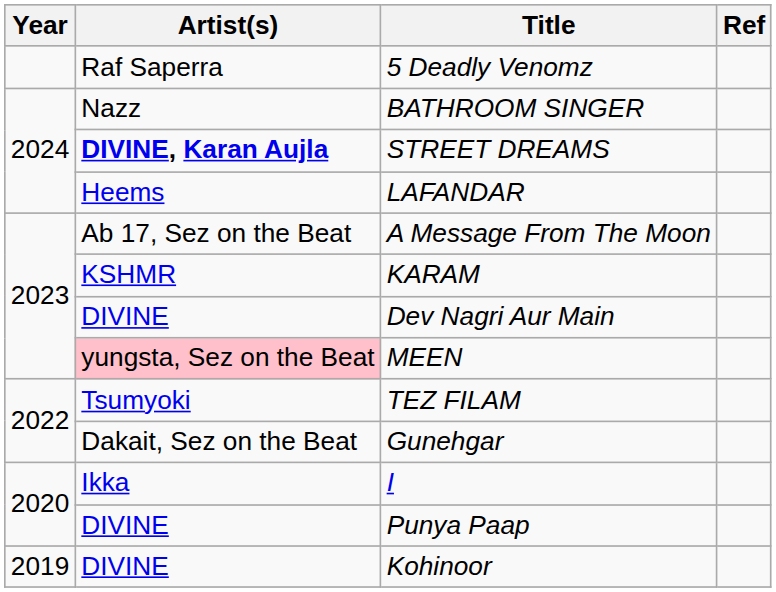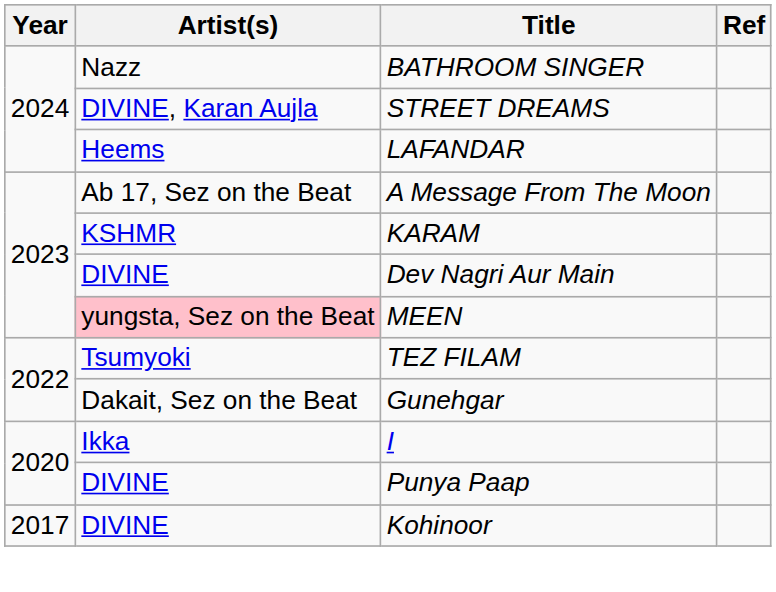- row: Raf Saperra | 5 Deadly Venomz
STREET DREAMS | Artist(s): bold -> normal
Kohinoor | Year: 2019 -> 2017
